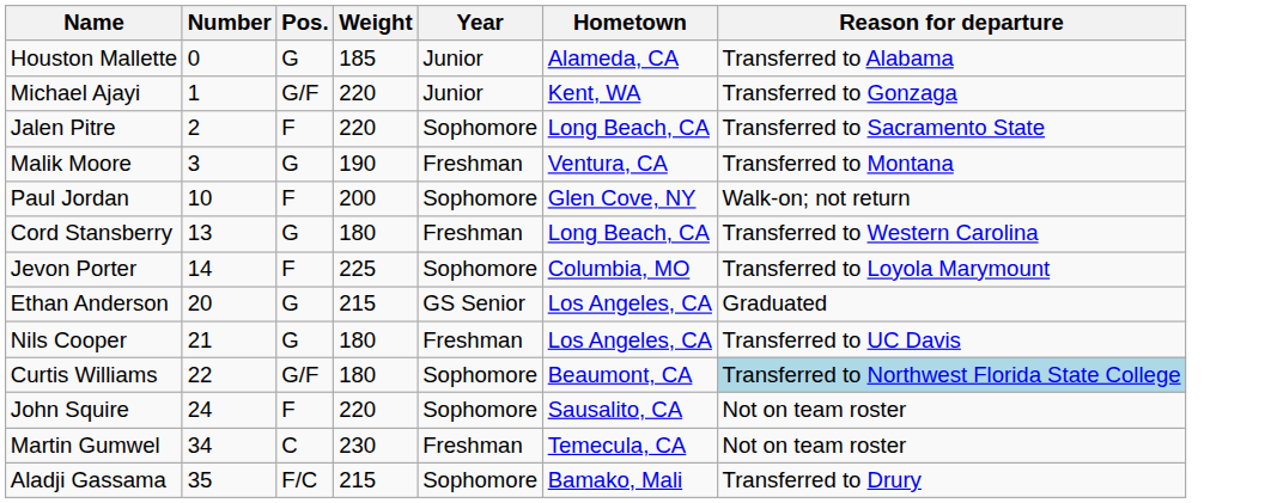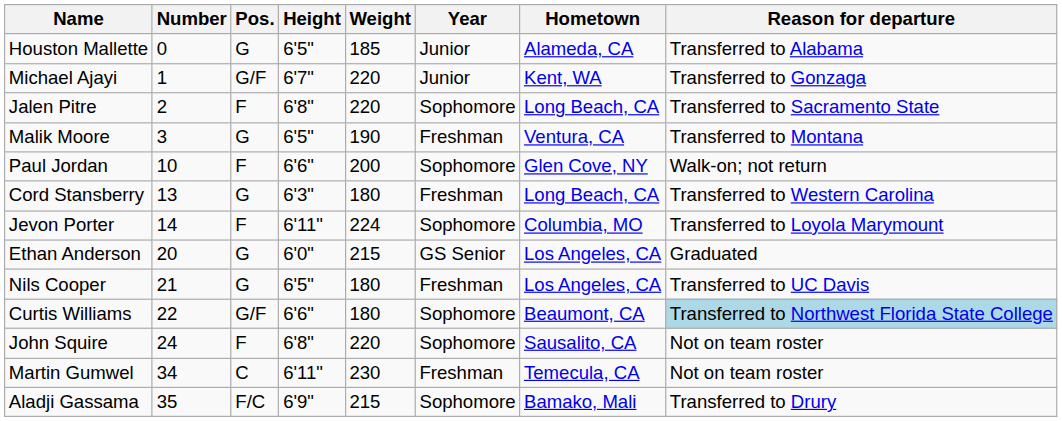+ column: Height | 6'5" | 6'7" | 6'8" | 6'5" | 6'6" | 6'3" | 6'11" | 6'0" | 6'5" | 6'6" | 6'8" | 6'11" | 6'9"
Jevon Porter | Weight: 225 -> 224
